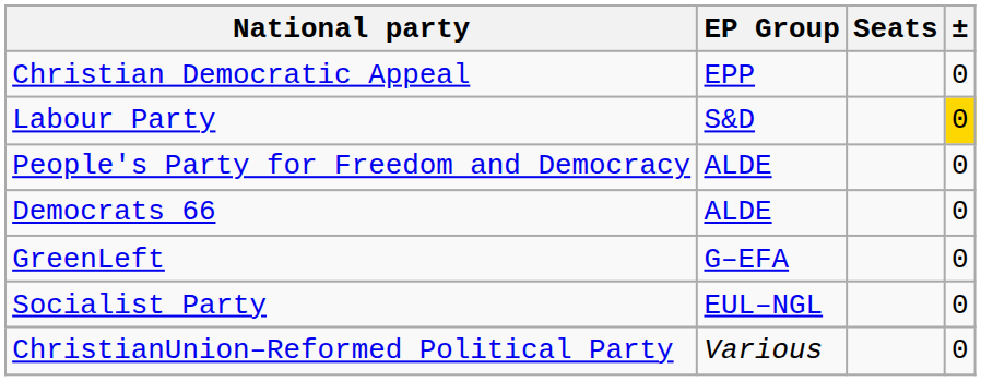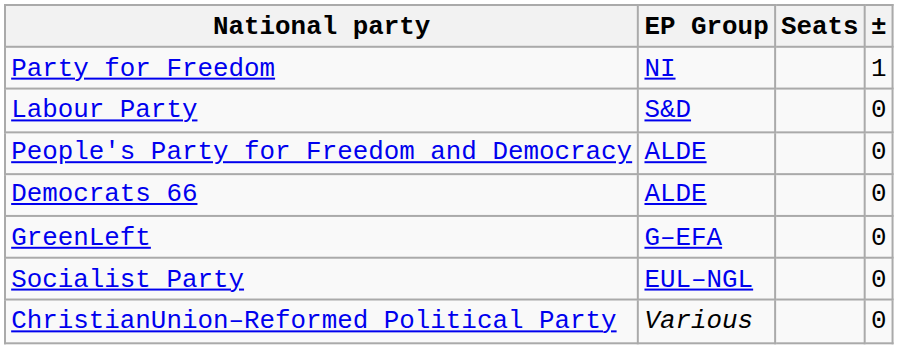- row: Christian Democratic Appeal | EPP | 0
+ row: Party for Freedom | NI | 1
Labour Party | ±: gold background -> no background
